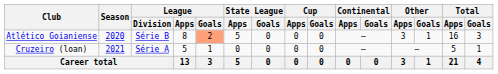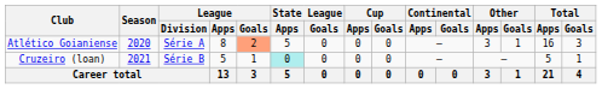Atlético Goianiense | League / Division: Série B -> Série A
Cruzeiro (loan) | League / Division: Série A -> Série B
Cruzeiro (loan) | State League / Apps: no background -> paleturquoise background
